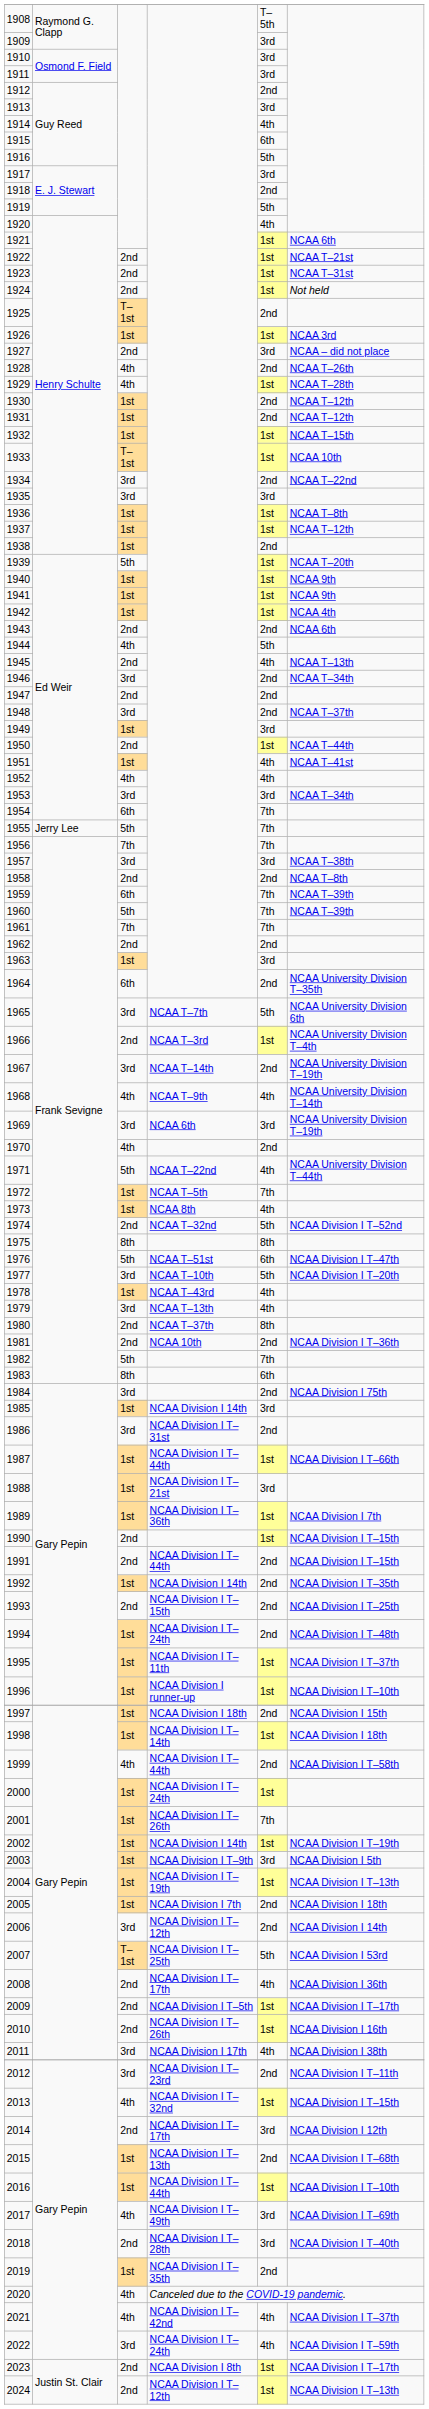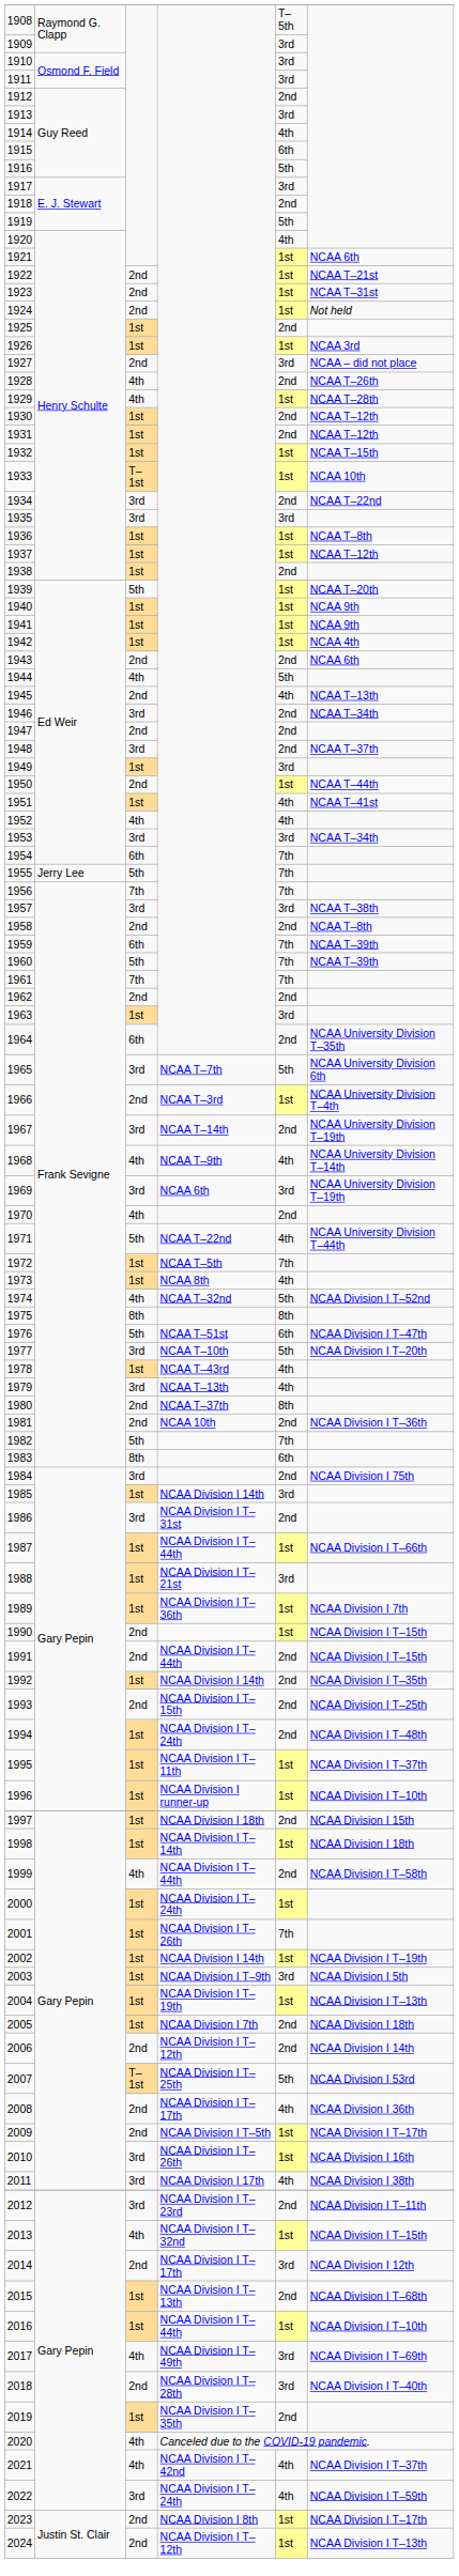1925 | column 3: T–1st -> 1st
1974 | column 3: 2nd -> 4th
2006 | column 3: 3rd -> 2nd
2010 | column 3: 2nd -> 3rd
